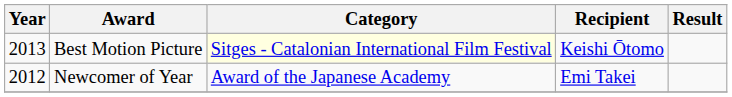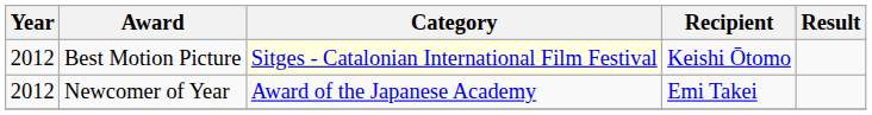Best Motion Picture | Year: 2013 -> 2012
